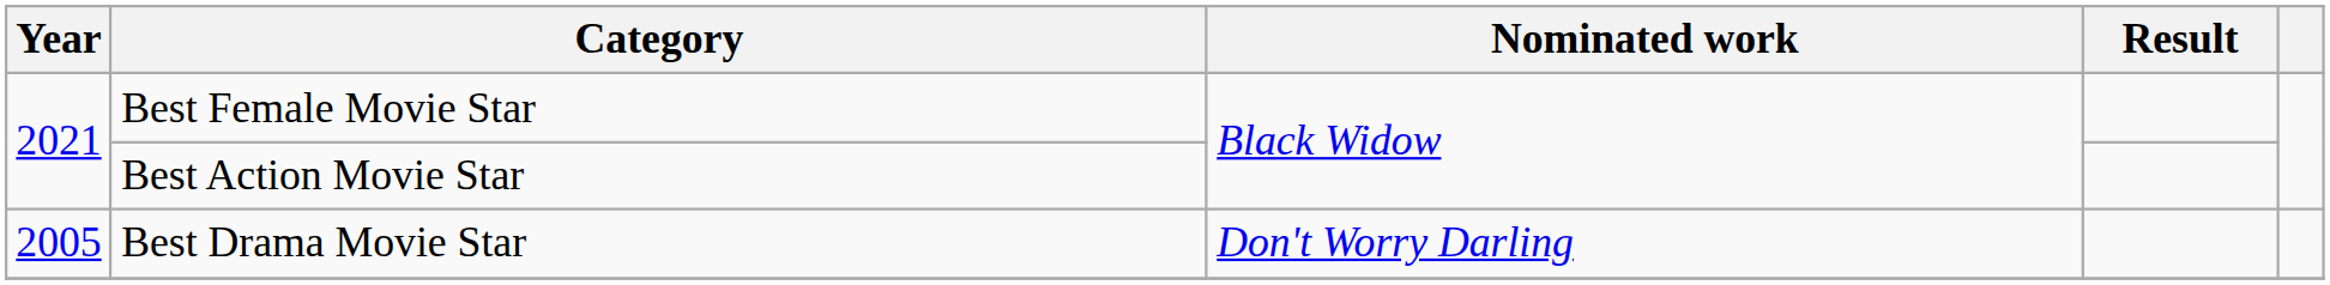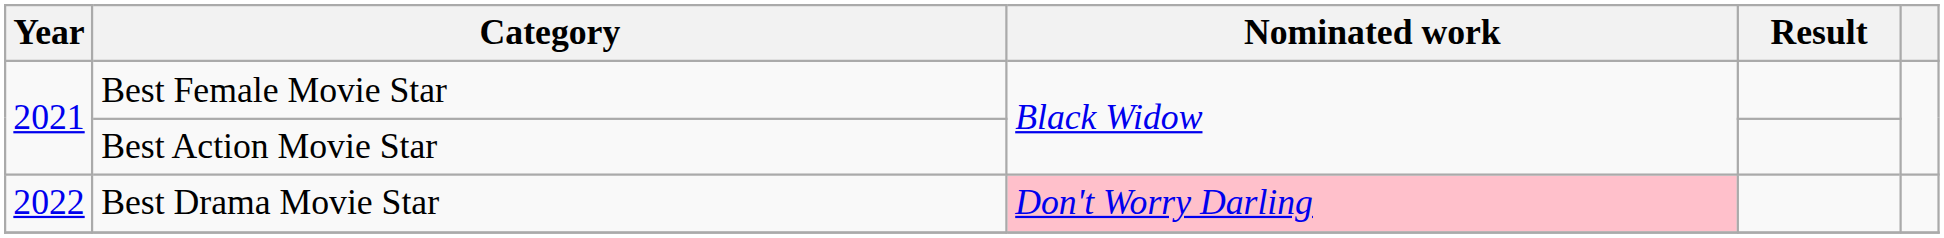Best Drama Movie Star | Year: 2005 -> 2022
Best Drama Movie Star | Nominated work: no background -> pink background
